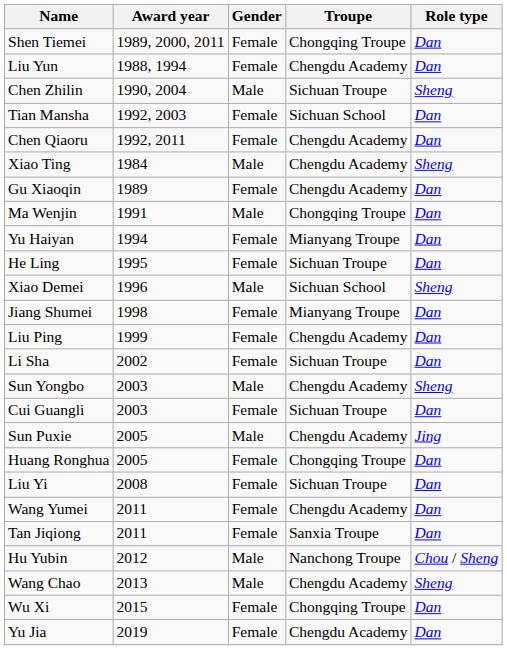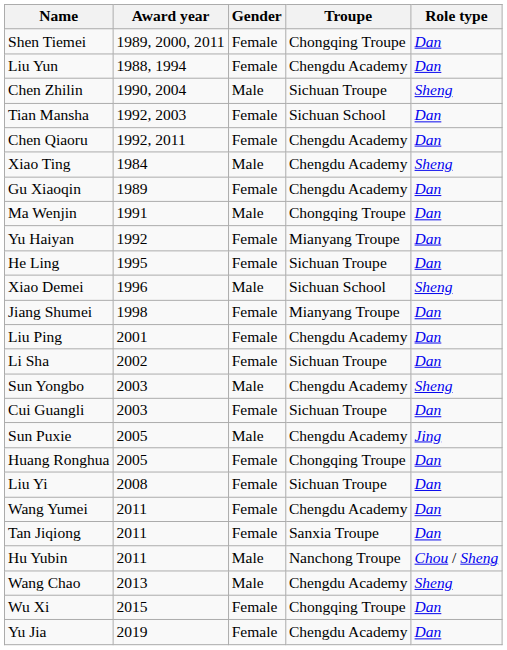Yu Haiyan | Award year: 1994 -> 1992
Liu Ping | Award year: 1999 -> 2001
Hu Yubin | Award year: 2012 -> 2011
